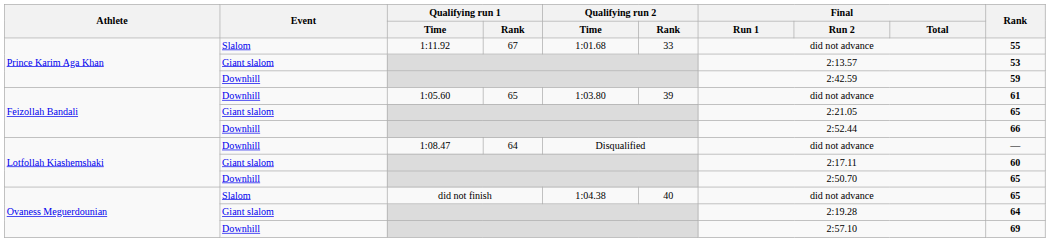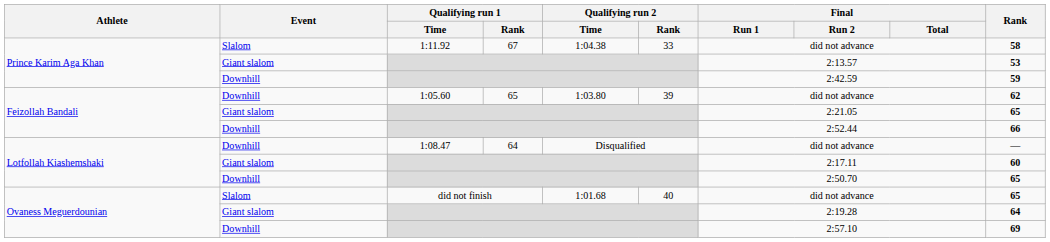1:11.92 | Qualifying run 2 / Time: 1:01.68 -> 1:04.38
1:11.92 | Rank: 55 -> 58
1:05.60 | Rank: 61 -> 62
did not finish | Qualifying run 2 / Time: 1:04.38 -> 1:01.68
